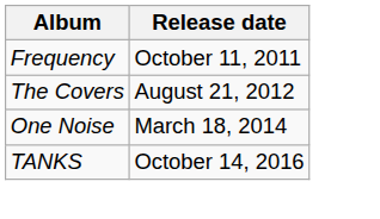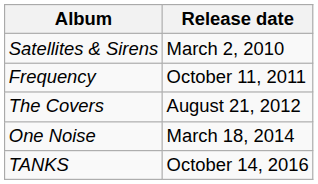+ row: Satellites & Sirens | March 2, 2010
